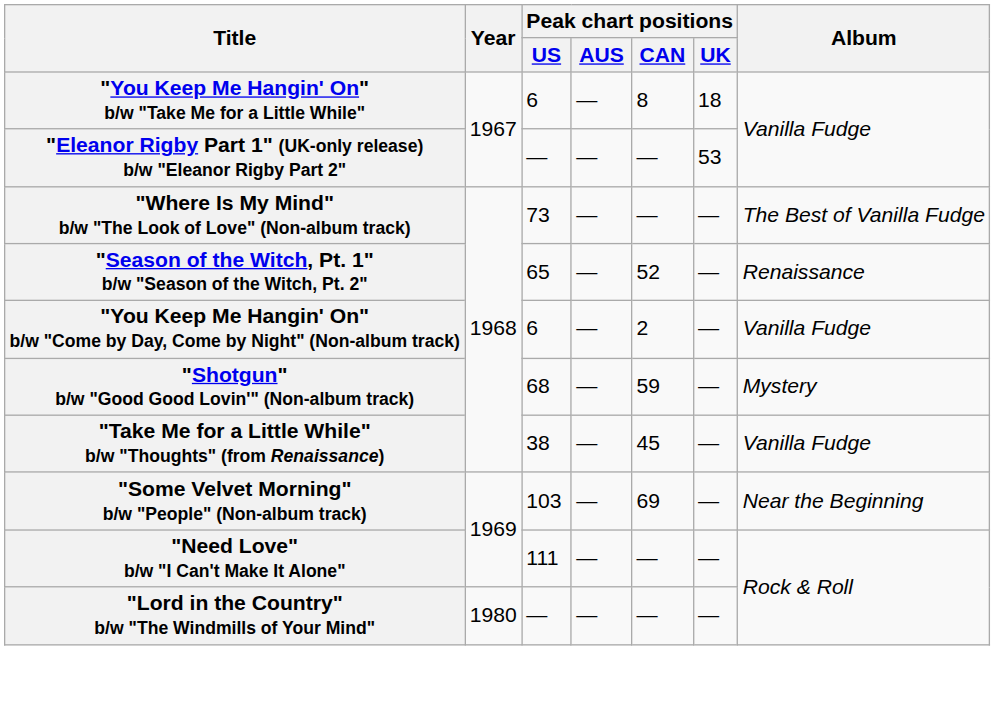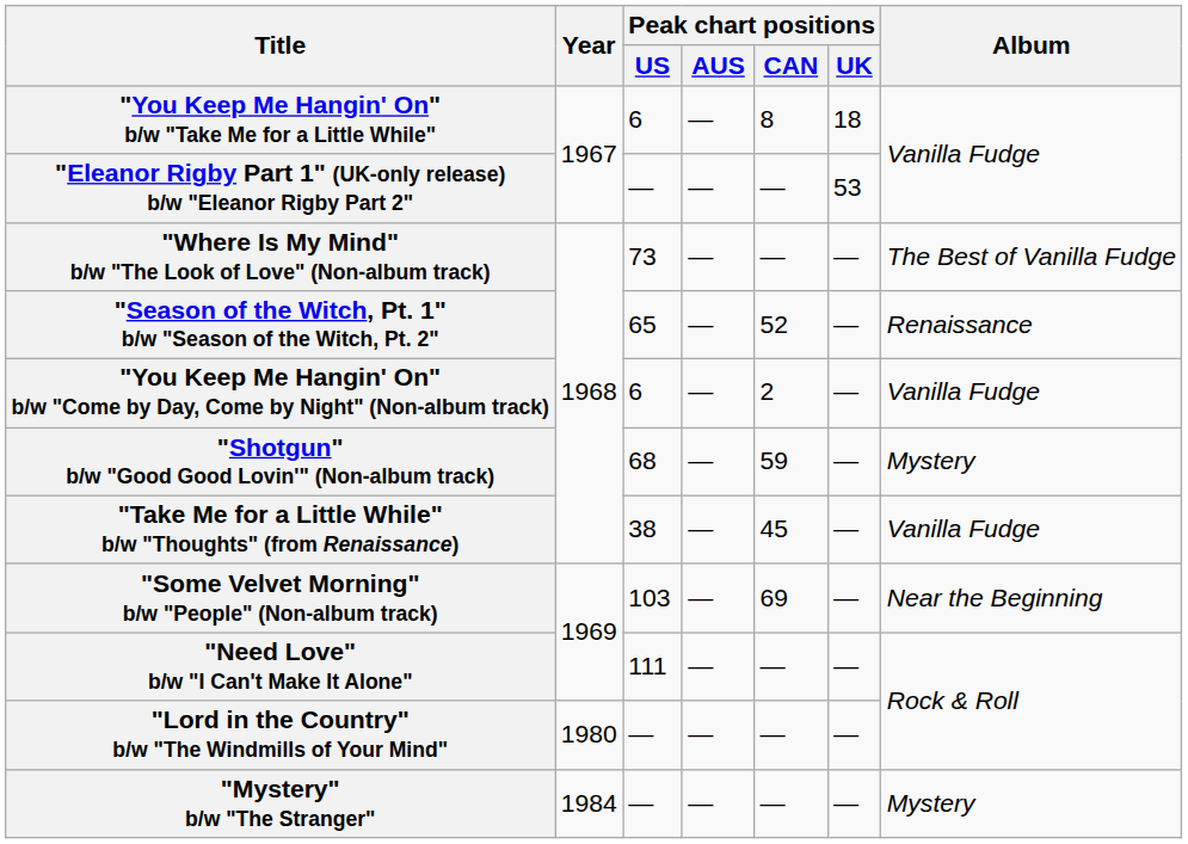+ row: "Mystery" b/w "The Stranger" | 1984 | — | — | — | — | Mystery
